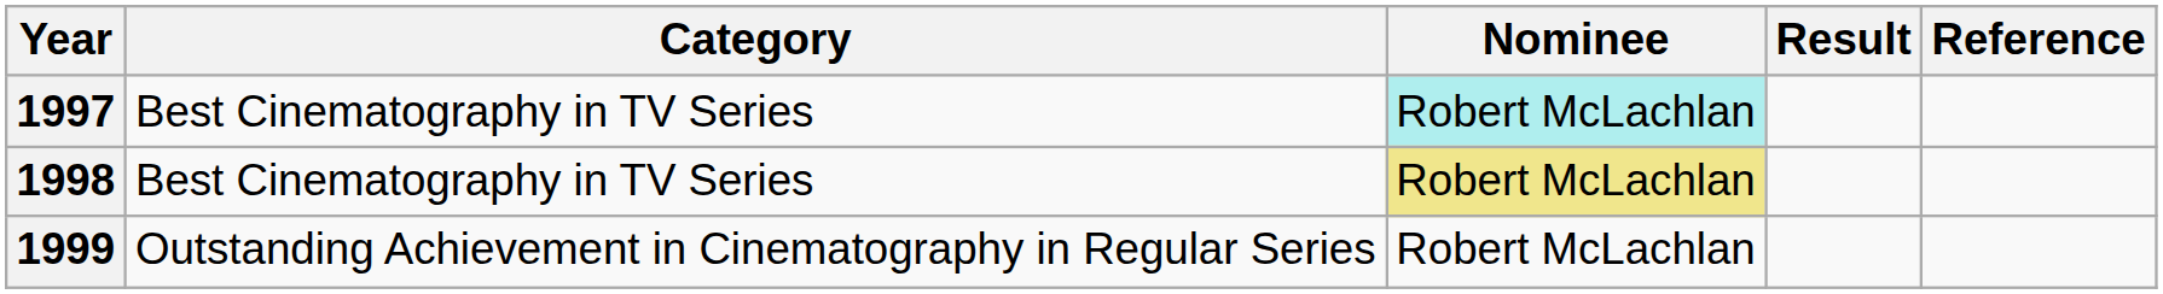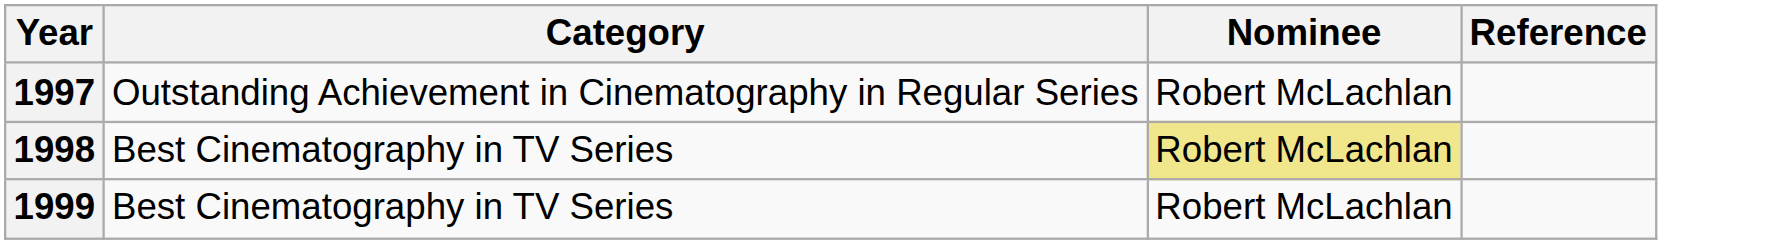- column: Result
1997 | Category: Best Cinematography in TV Series -> Outstanding Achievement in Cinematography in Regular Series
1997 | Nominee: paleturquoise background -> no background
1999 | Category: Outstanding Achievement in Cinematography in Regular Series -> Best Cinematography in TV Series
